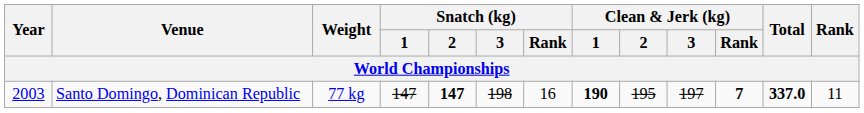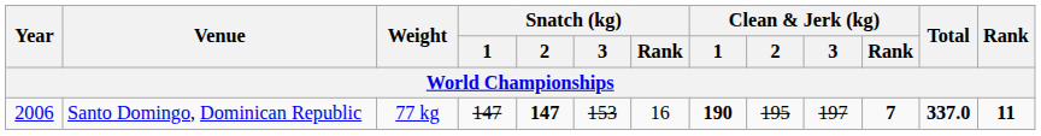Santo Domingo, Dominican Republic | Year: 2003 -> 2006
Santo Domingo, Dominican Republic | Snatch (kg) / 3: 198 -> 153
Santo Domingo, Dominican Republic | Rank: normal -> bold
